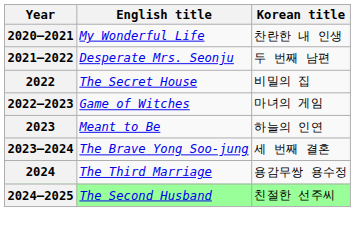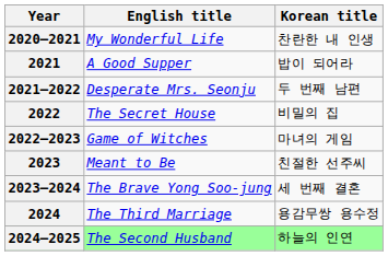+ row: 2021 | A Good Supper | 밥이 되어라
2023 | Korean title: 하늘의 인연 -> 친절한 선주씨
2024–2025 | Korean title: 친절한 선주씨 -> 하늘의 인연
